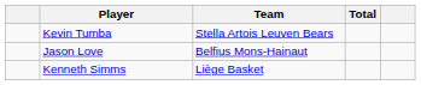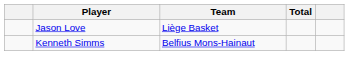- row: Kevin Tumba | Stella Artois Leuven Bears
Jason Love | Team: Belfius Mons-Hainaut -> Liège Basket
Kenneth Simms | Team: Liège Basket -> Belfius Mons-Hainaut
